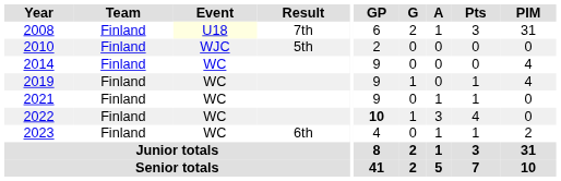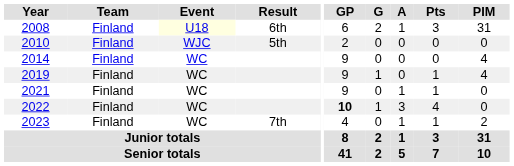2008 | Result: 7th -> 6th
2023 | Result: 6th -> 7th
